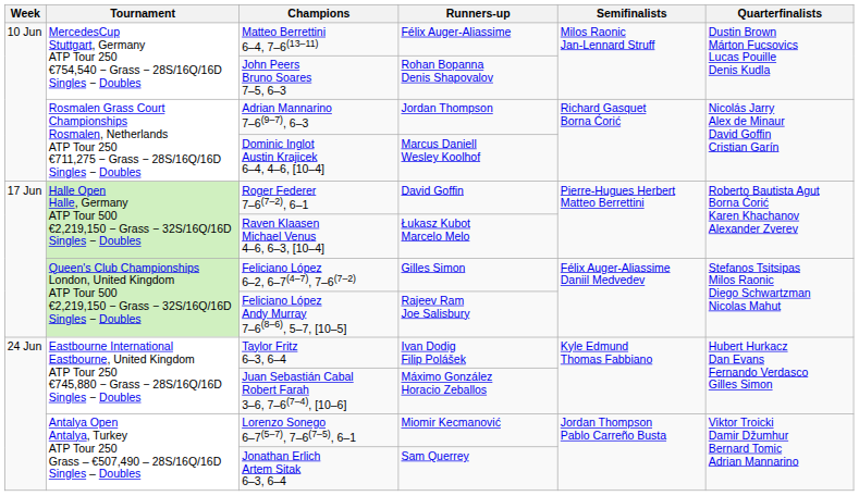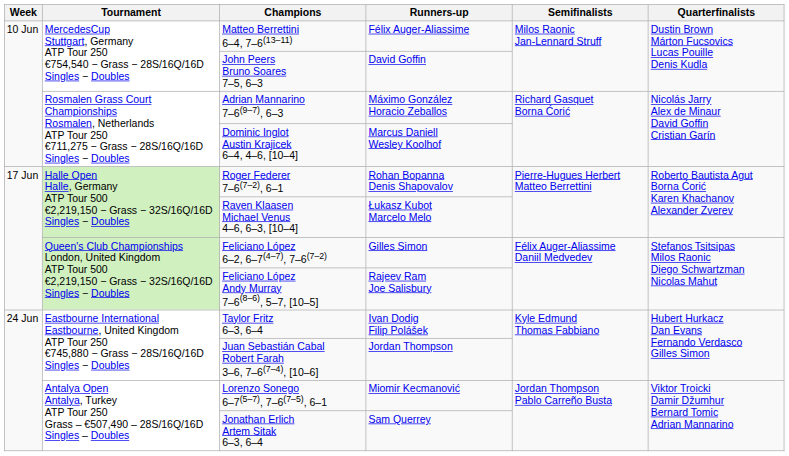John Peers Bruno Soares 7–5, 6–3 | Runners-up: Rohan Bopanna Denis Shapovalov -> David Goffin
Adrian Mannarino 7–6(9–7), 6–3 | Runners-up: Jordan Thompson -> Máximo González Horacio Zeballos
Roger Federer 7–6(7–2), 6–1 | Runners-up: David Goffin -> Rohan Bopanna Denis Shapovalov
Juan Sebastián Cabal Robert Farah 3–6, 7–6(7–4), [10–6] | Runners-up: Máximo González Horacio Zeballos -> Jordan Thompson
